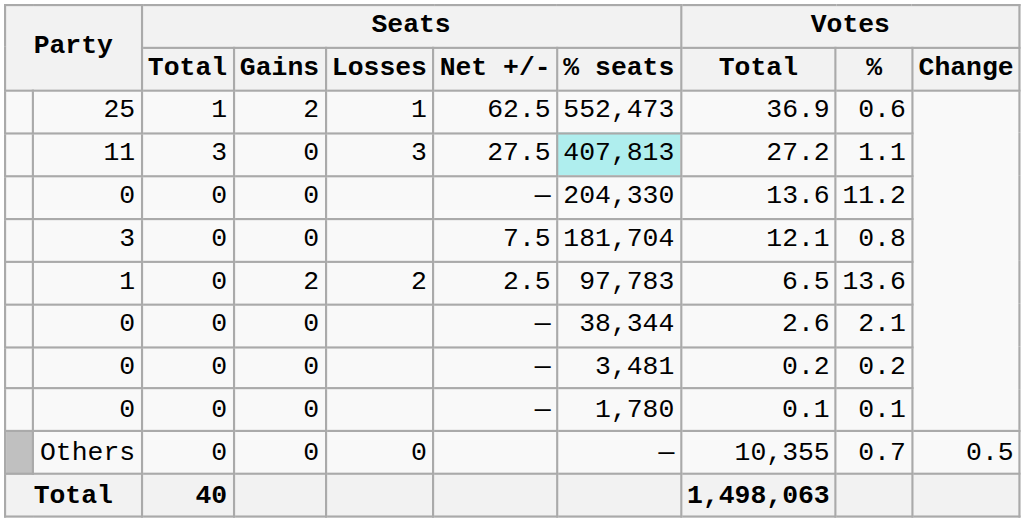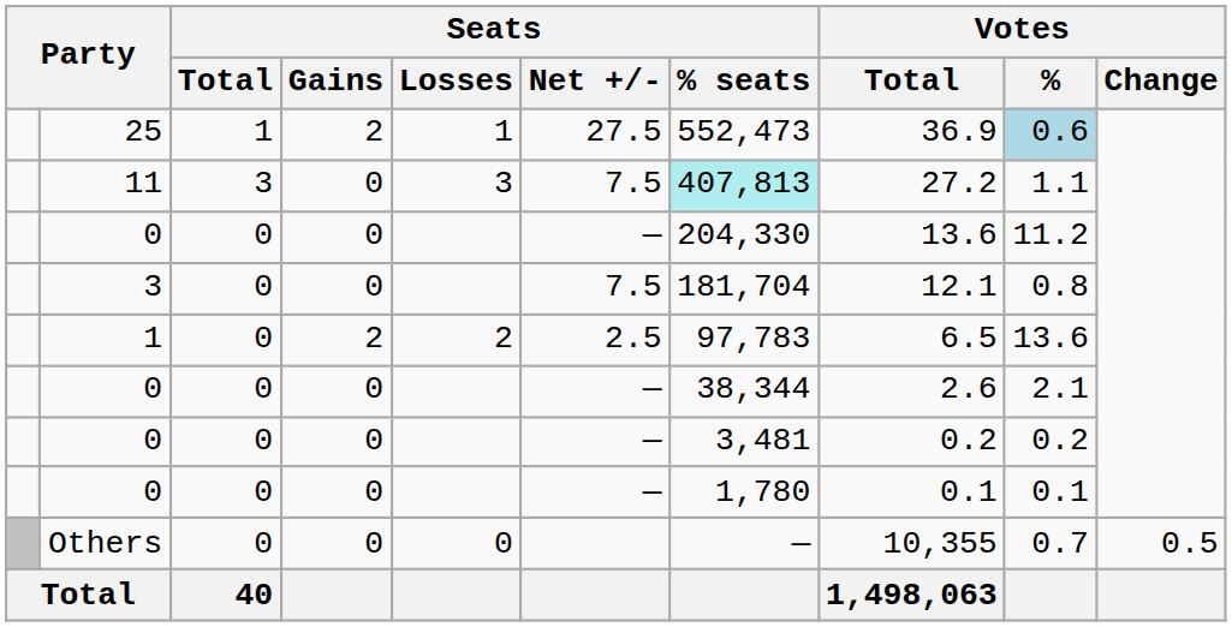25 | Seats / Net +/-: 62.5 -> 27.5
25 | Votes / %: no background -> lightblue background
11 | Seats / Net +/-: 27.5 -> 7.5
